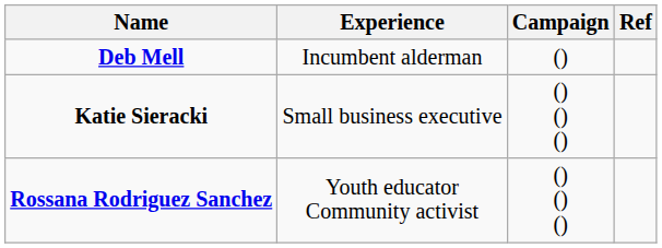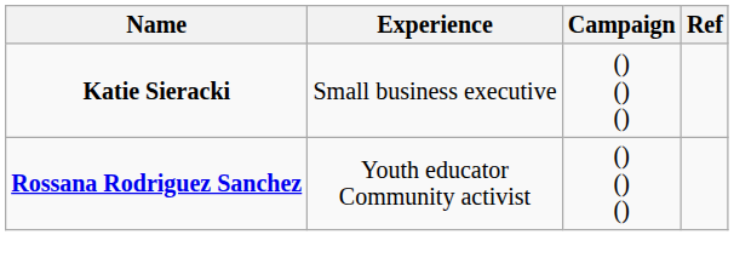- row: Deb Mell | Incumbent alderman | ()
